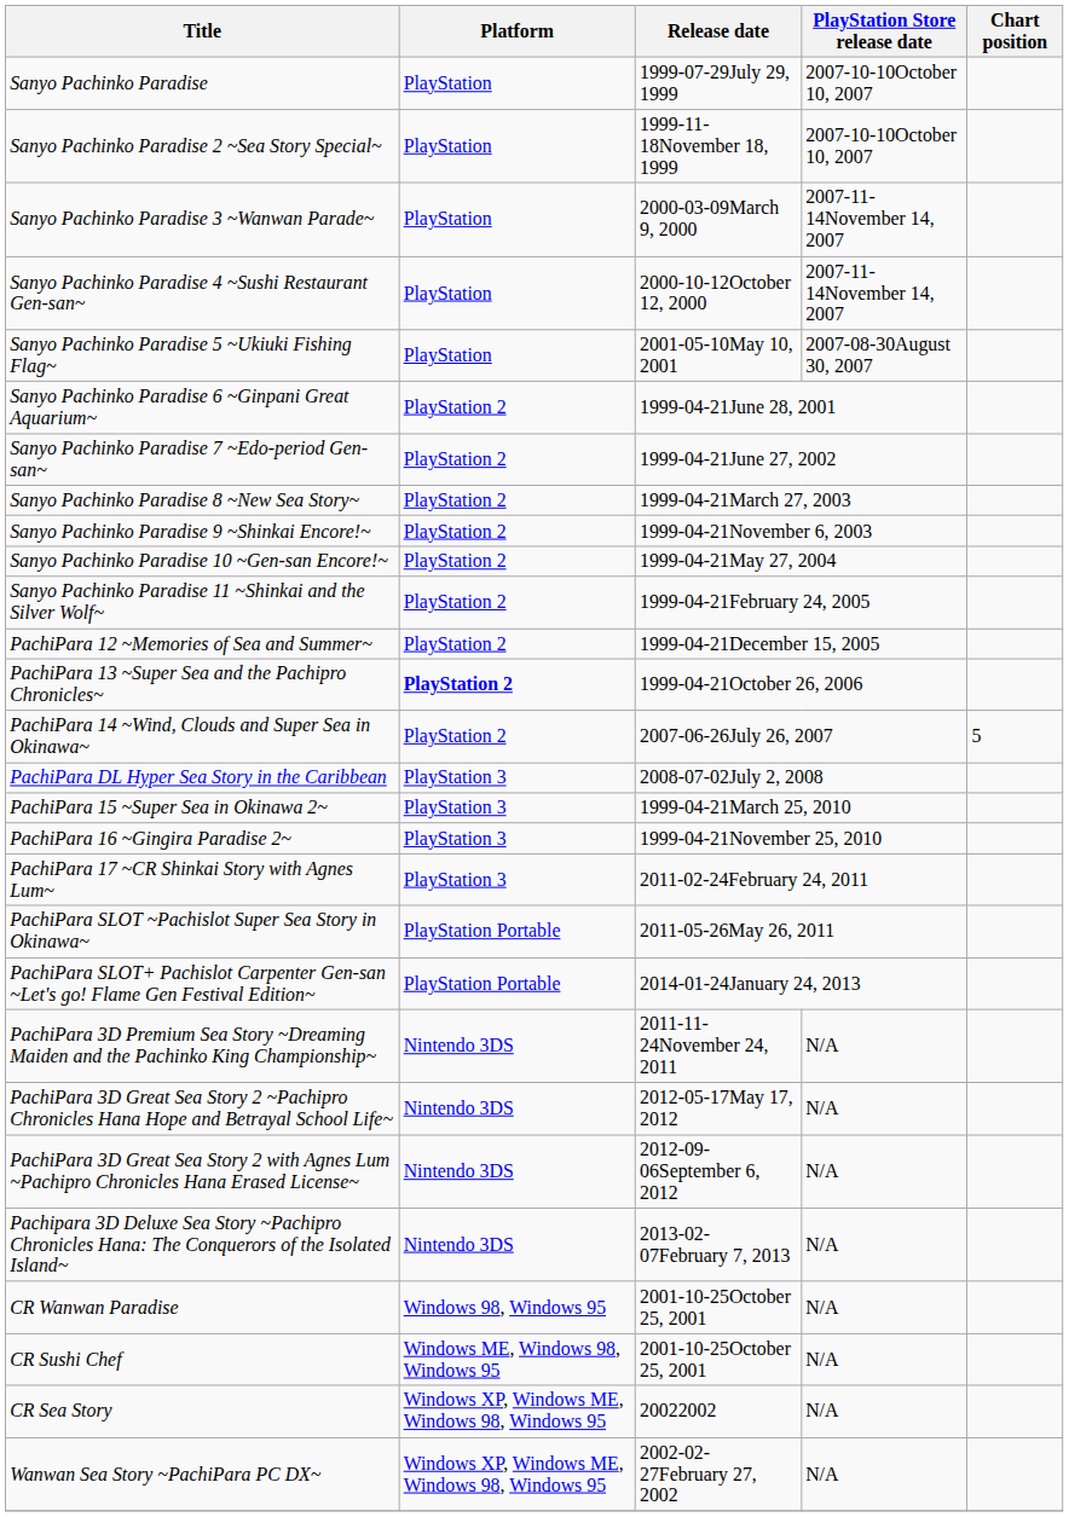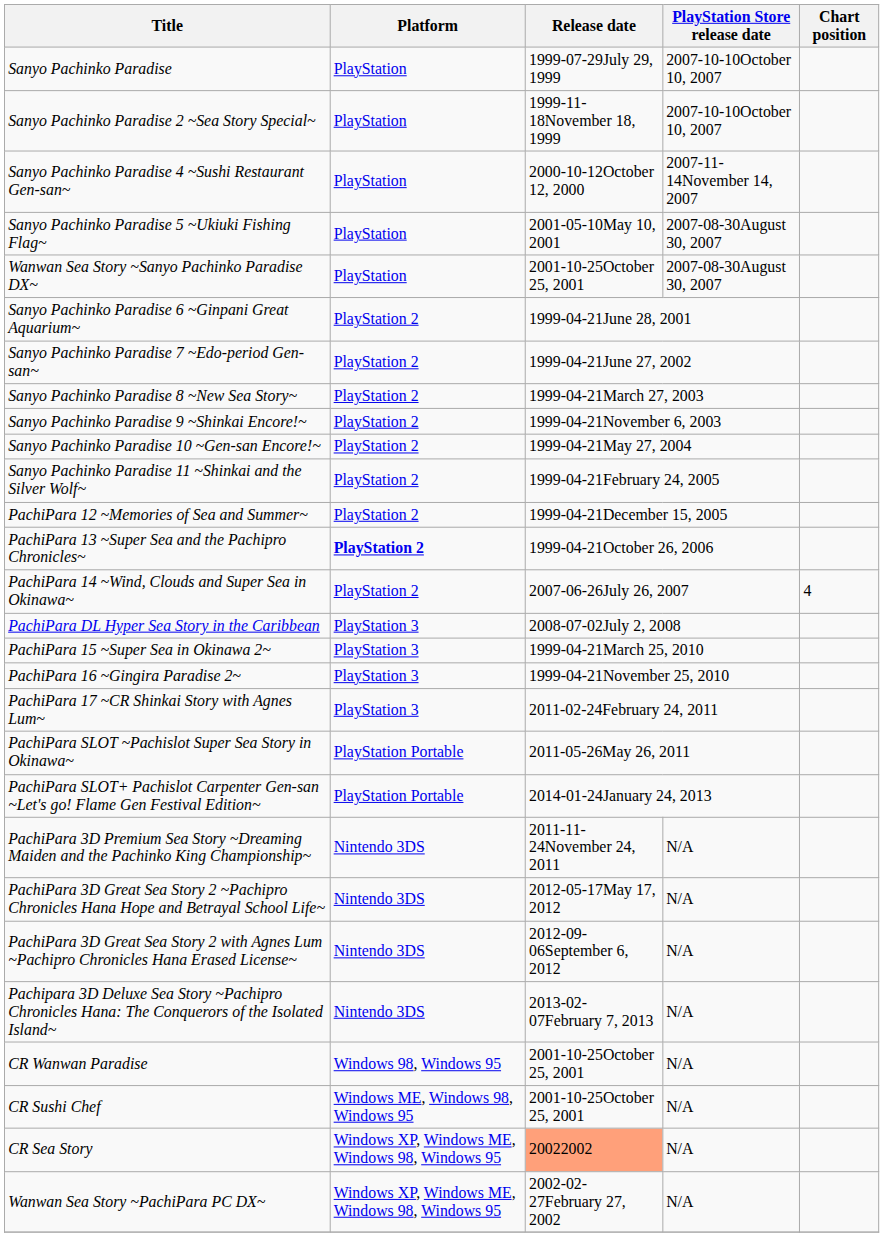- row: Sanyo Pachinko Paradise 3 ~Wanwan Parade~ | PlayStation | 2000-03-09March 9, 2000 | 2007-11-14November 14, 2007
+ row: Wanwan Sea Story ~Sanyo Pachinko Paradise DX~ | PlayStation | 2001-10-25October 25, 2001 | 2007-08-30August 30, 2007
PachiPara 14 ~Wind, Clouds and Super Sea in Okinawa~ | Chart position: 5 -> 4
CR Sea Story | Release date: no background -> lightsalmon background
